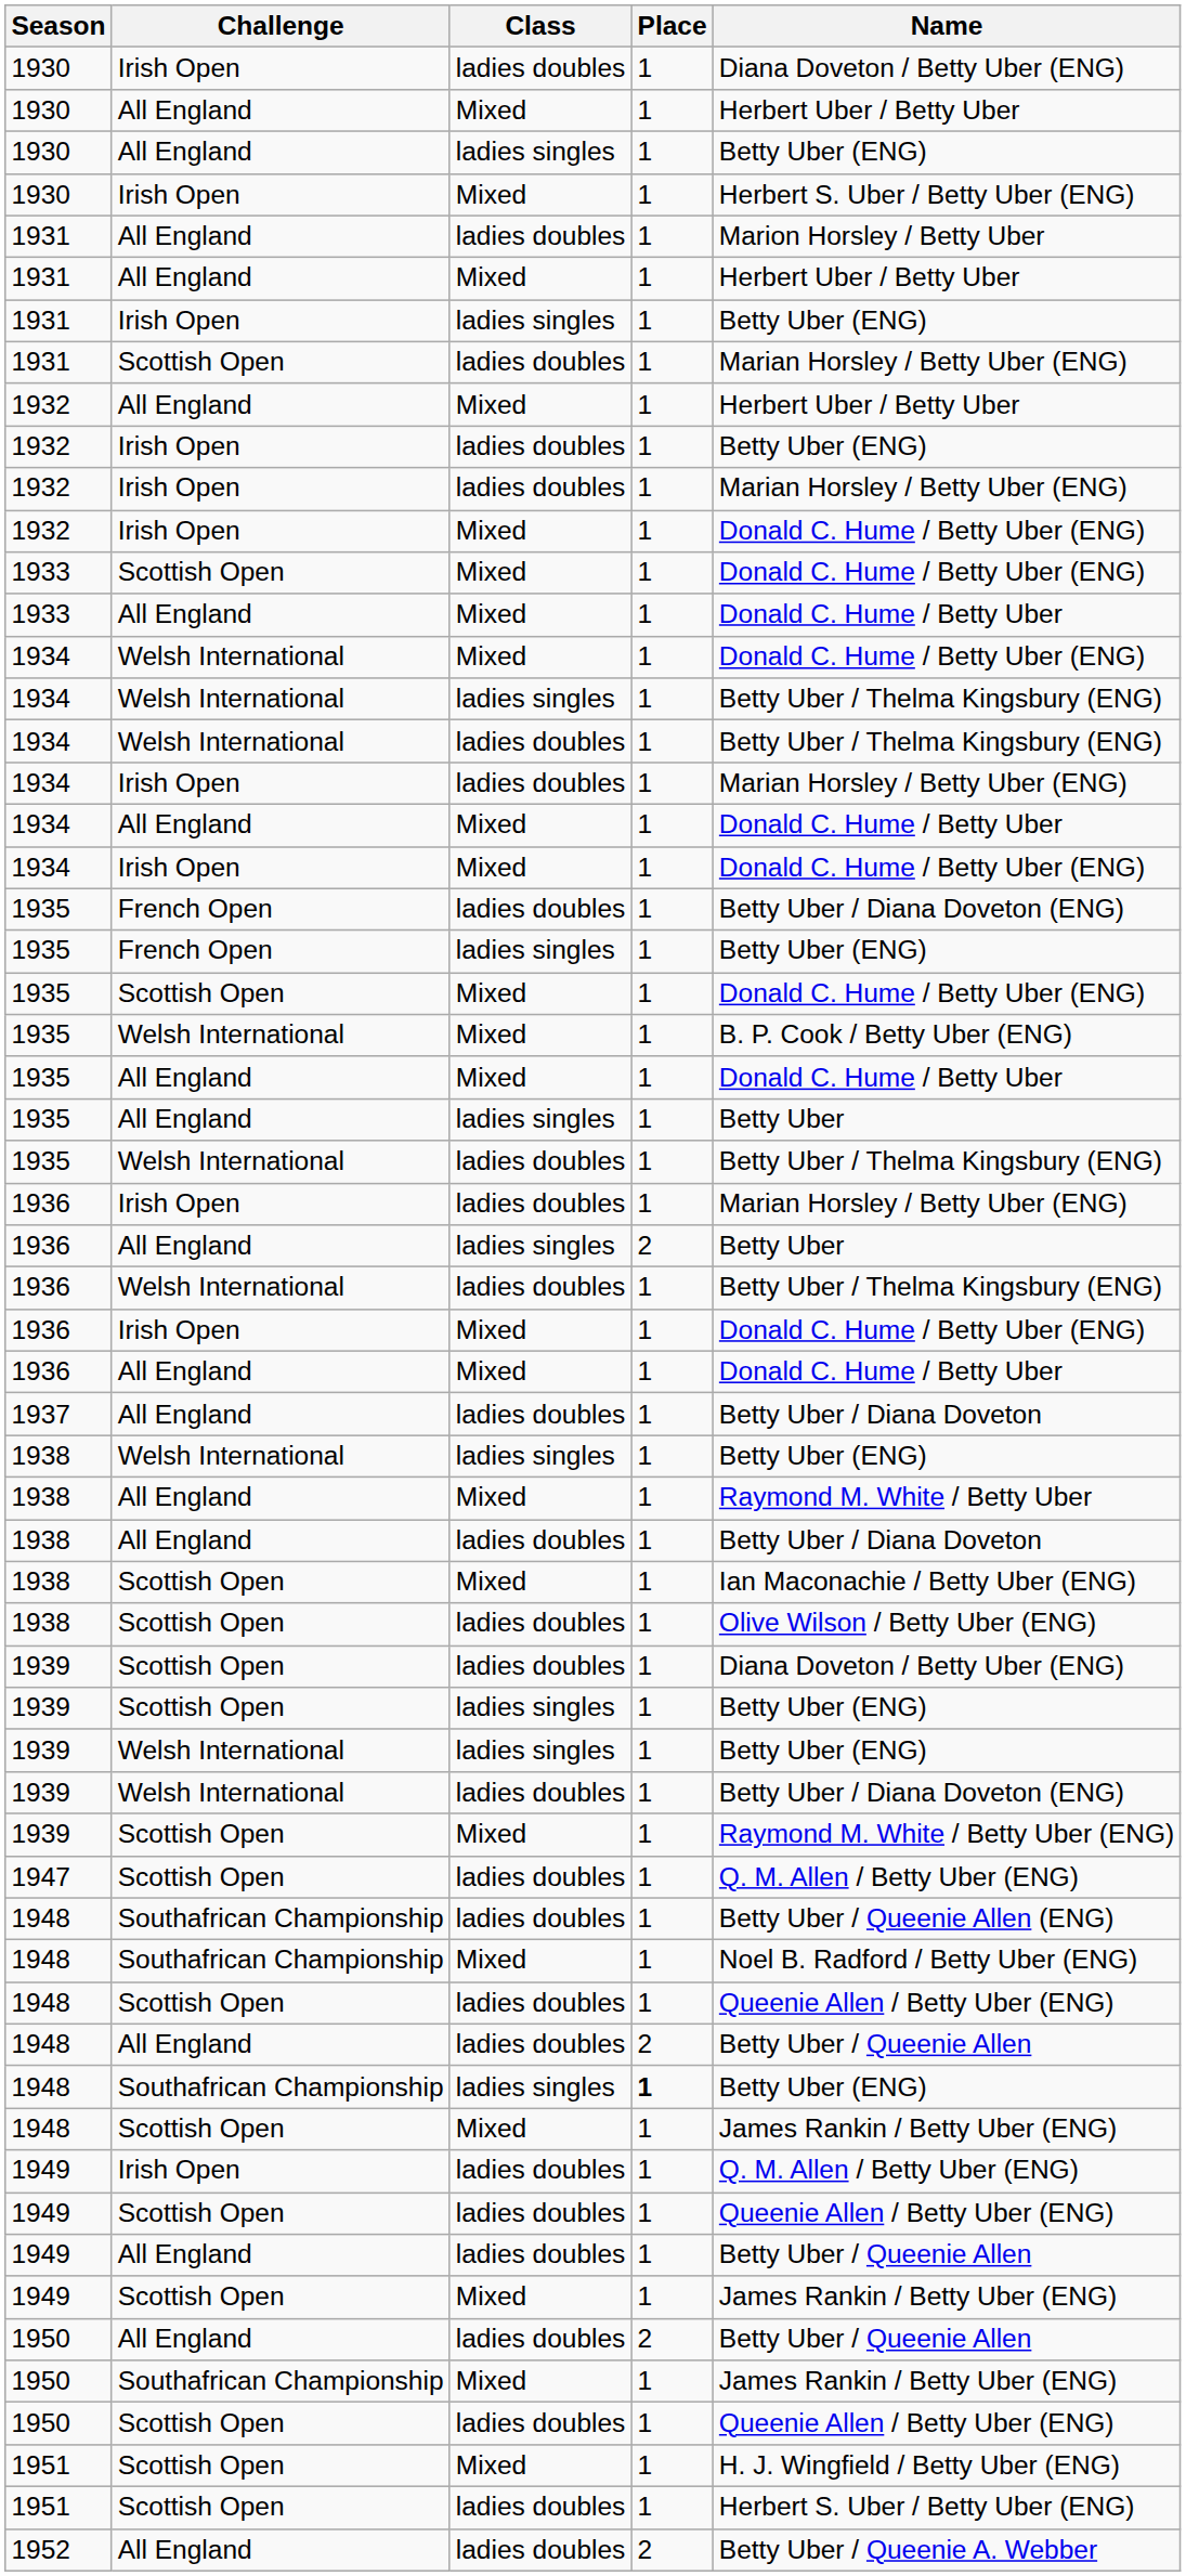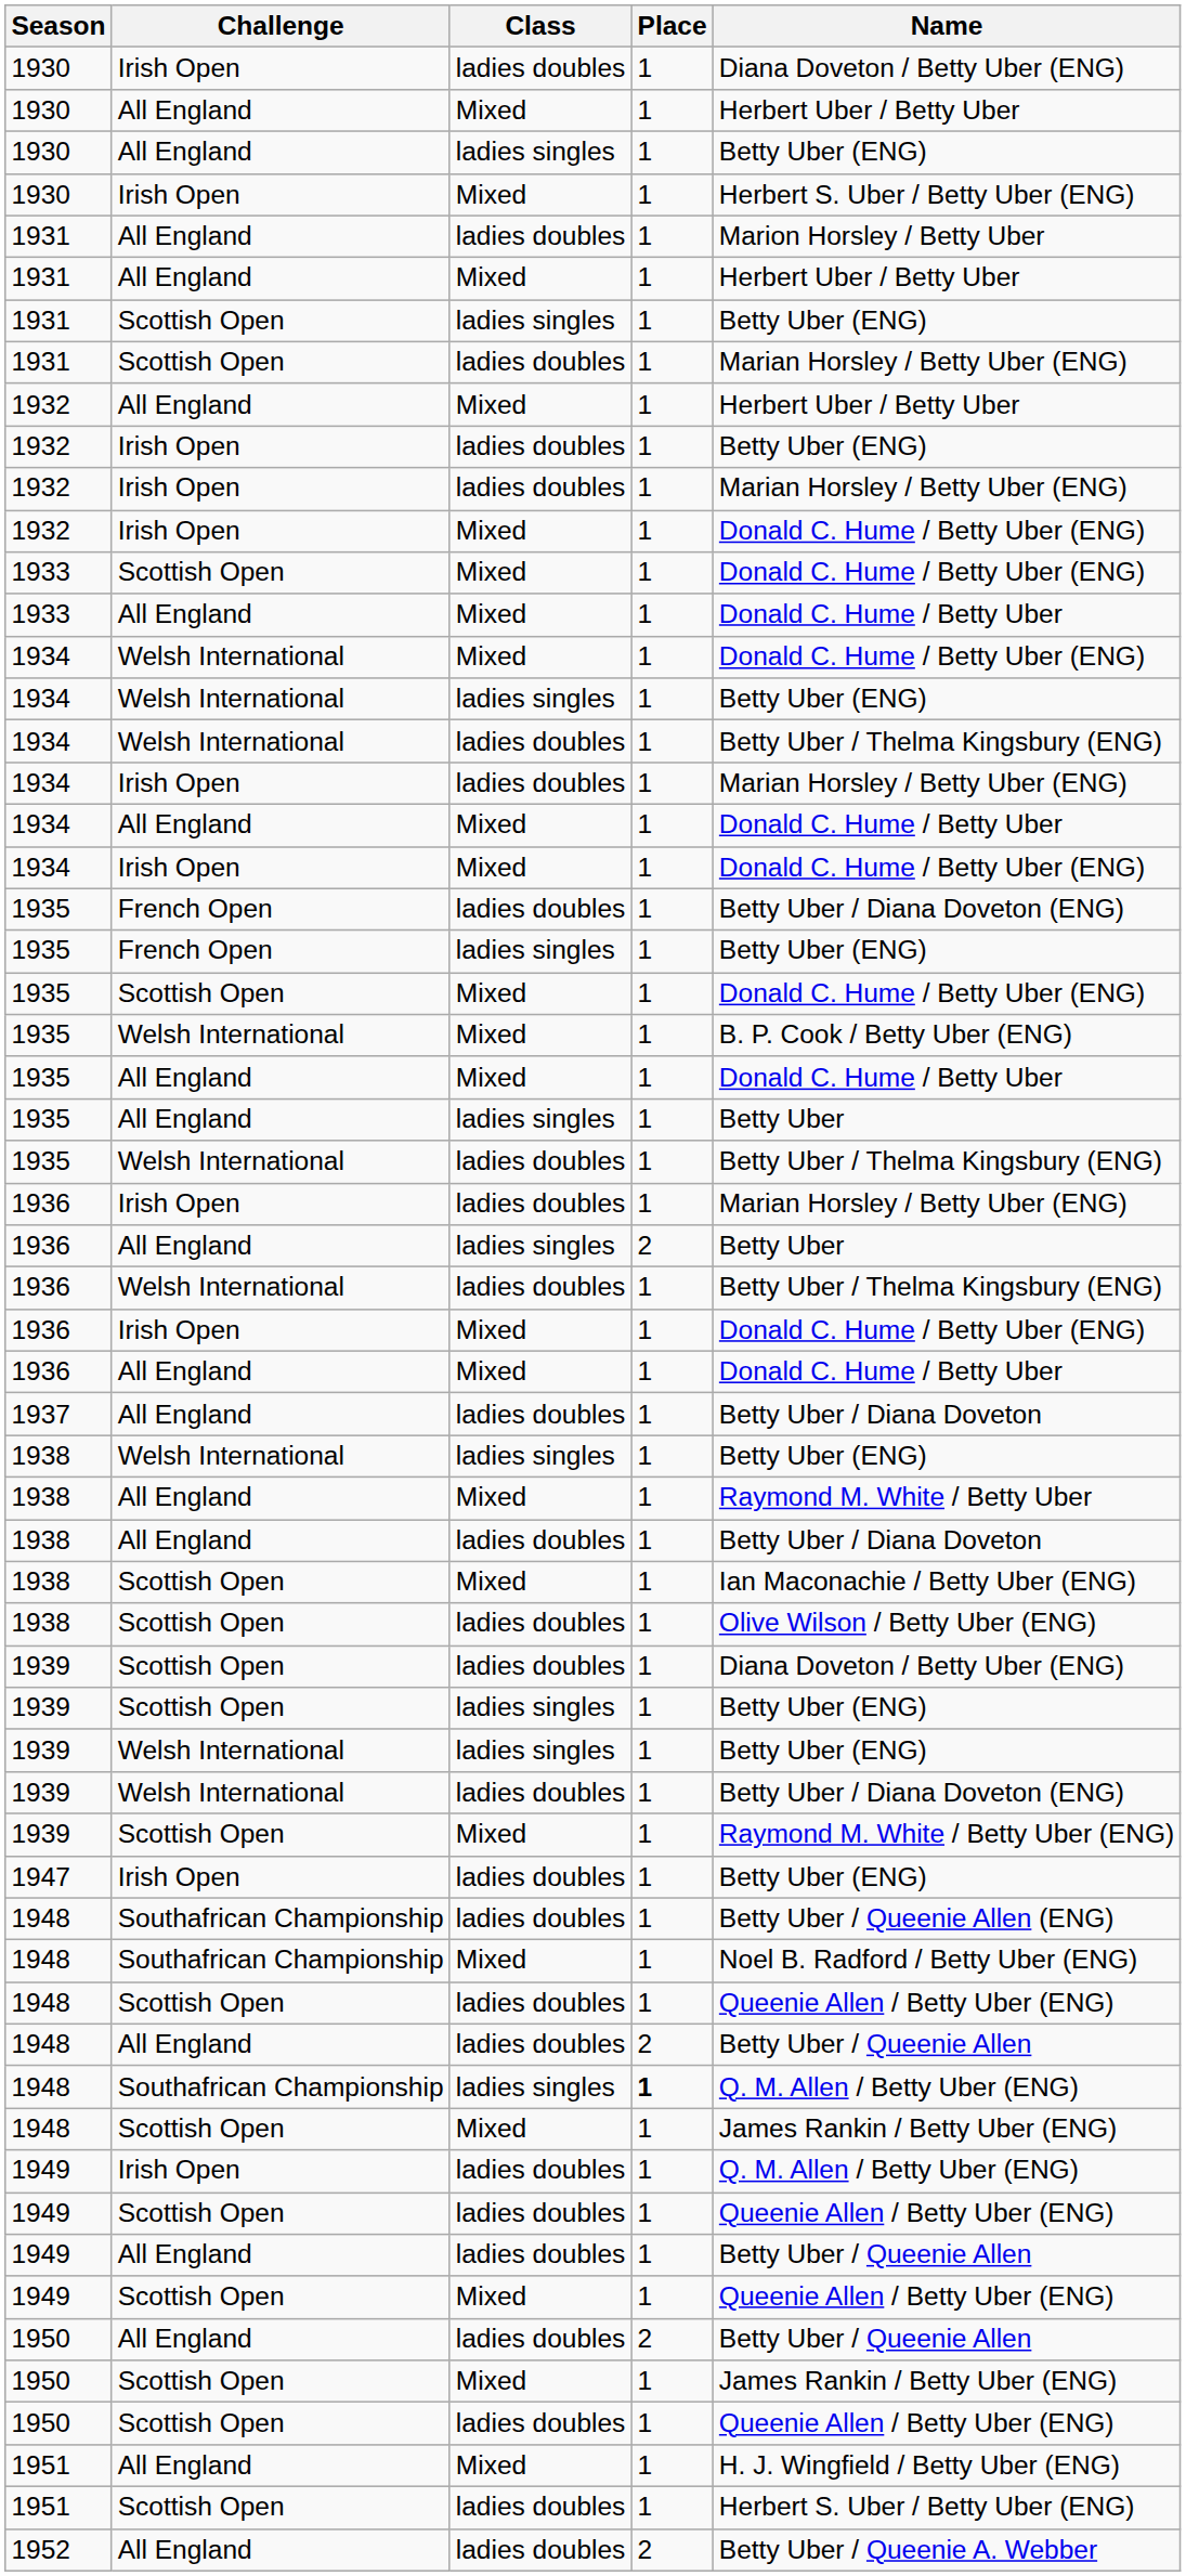1931 / ladies singles | Challenge: Irish Open -> Scottish Open
1934 / ladies singles | Name: Betty Uber / Thelma Kingsbury (ENG) -> Betty Uber (ENG)
1947 | Challenge: Scottish Open -> Irish Open
1947 | Name: Q. M. Allen / Betty Uber (ENG) -> Betty Uber (ENG)
1948 / ladies singles | Name: Betty Uber (ENG) -> Q. M. Allen / Betty Uber (ENG)
1949 / Mixed | Name: James Rankin / Betty Uber (ENG) -> Queenie Allen / Betty Uber (ENG)
1950 / Mixed | Challenge: Southafrican Championship -> Scottish Open
1951 / Mixed | Challenge: Scottish Open -> All England
